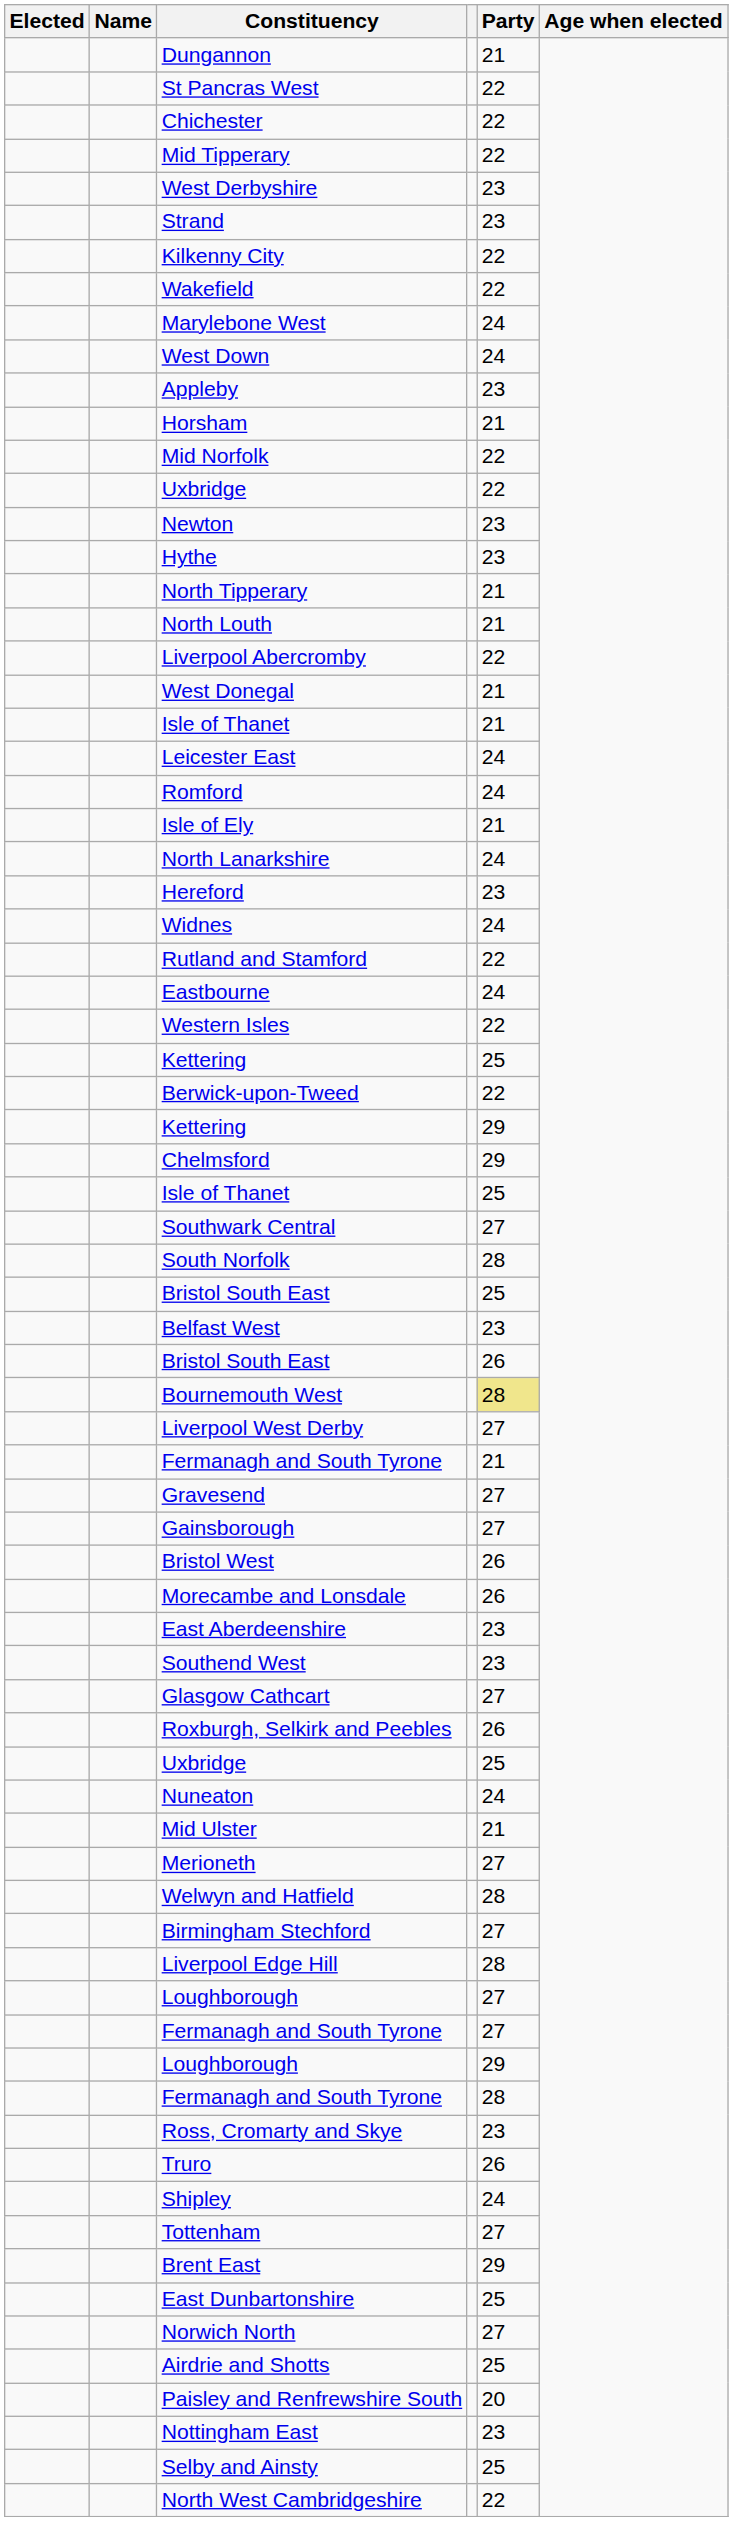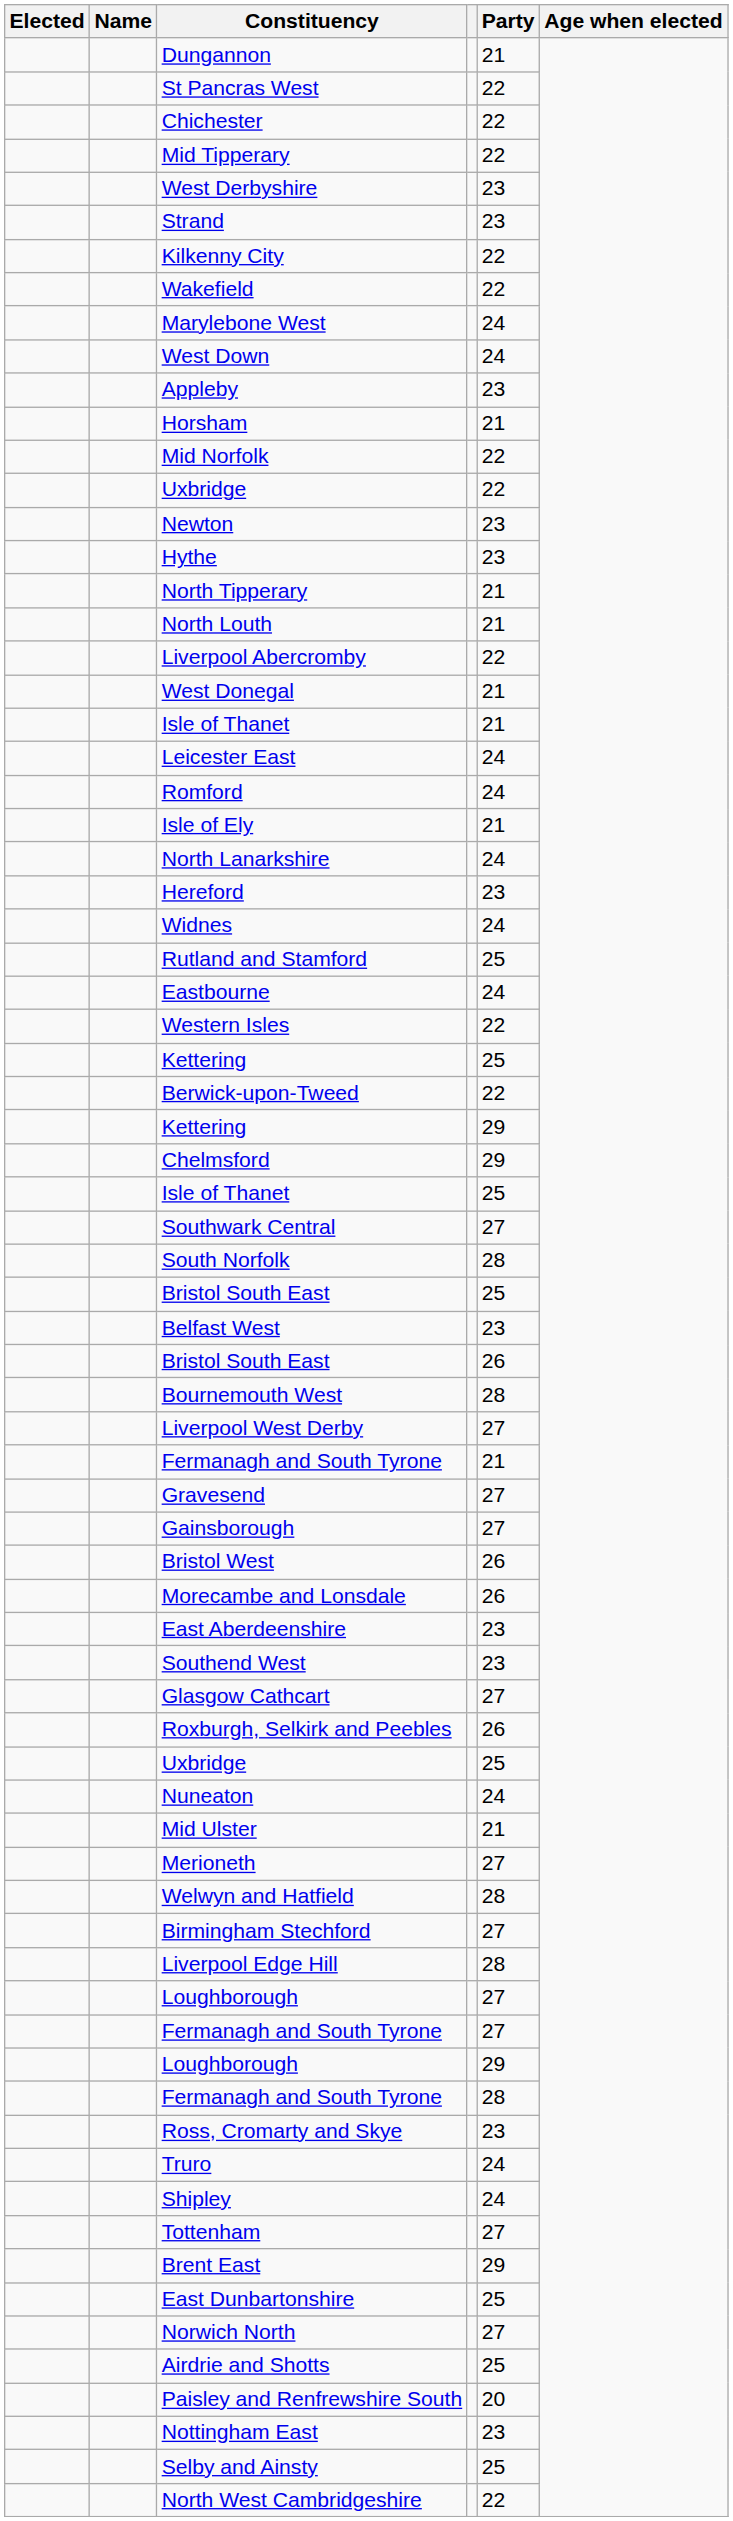Rutland and Stamford | Party: 22 -> 25
Bournemouth West | Party: khaki background -> no background
Truro | Party: 26 -> 24
